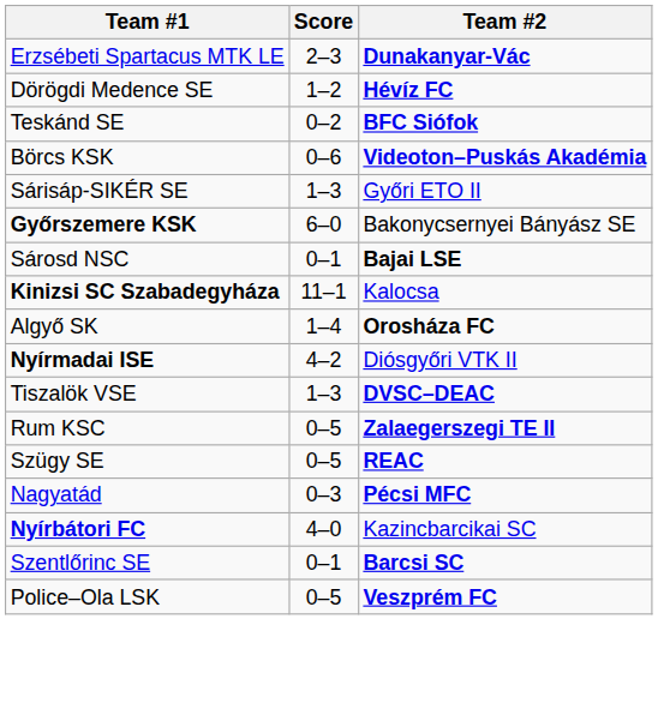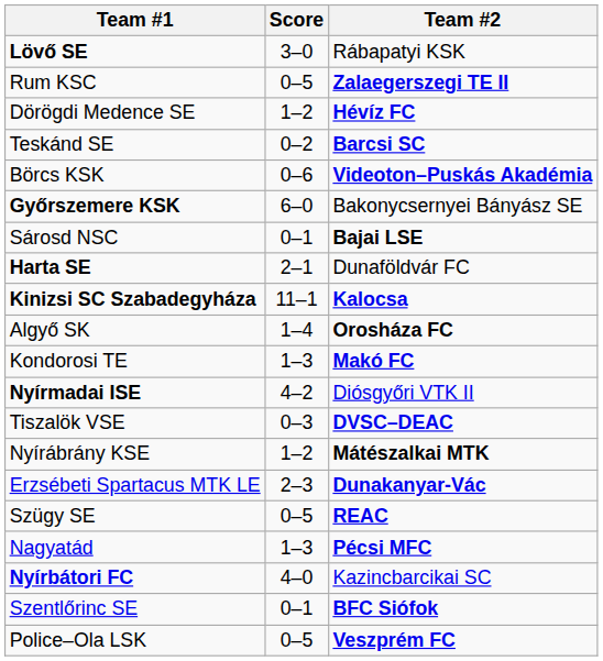+ row: Lövő SE | 3–0 | Rábapatyi KSK
rows swapped: Rum KSC <-> Erzsébeti Spartacus MTK LE
Teskánd SE | Team #2: BFC Siófok -> Barcsi SC
- row: Sárisáp-SIKÉR SE | 1–3 | Győri ETO II
+ row: Harta SE | 2–1 | Dunaföldvár FC
Kinizsi SC Szabadegyháza | Team #2: normal -> bold
+ row: Kondorosi TE | 1–3 | Makó FC
Tiszalök VSE | Score: 1–3 -> 0–3
+ row: Nyírábrány KSE | 1–2 | Mátészalkai MTK
Nagyatád | Score: 0–3 -> 1–3
Szentlőrinc SE | Team #2: Barcsi SC -> BFC Siófok
